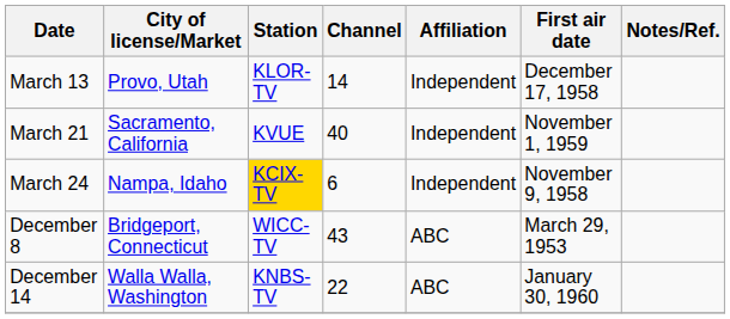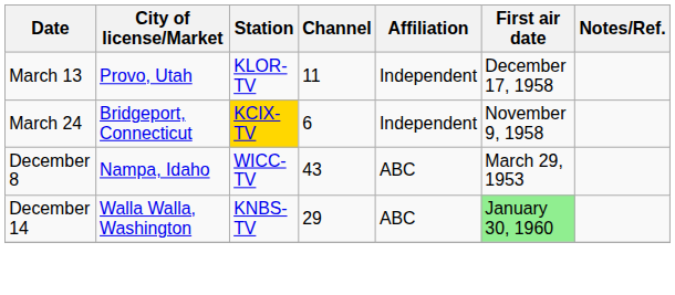March 13 | Channel: 14 -> 11
- row: March 21 | Sacramento, California | KVUE | 40 | Independent | November 1, 1959
March 24 | City of license/Market: Nampa, Idaho -> Bridgeport, Connecticut
December 8 | City of license/Market: Bridgeport, Connecticut -> Nampa, Idaho
December 14 | Channel: 22 -> 29
December 14 | First air date: no background -> lightgreen background
